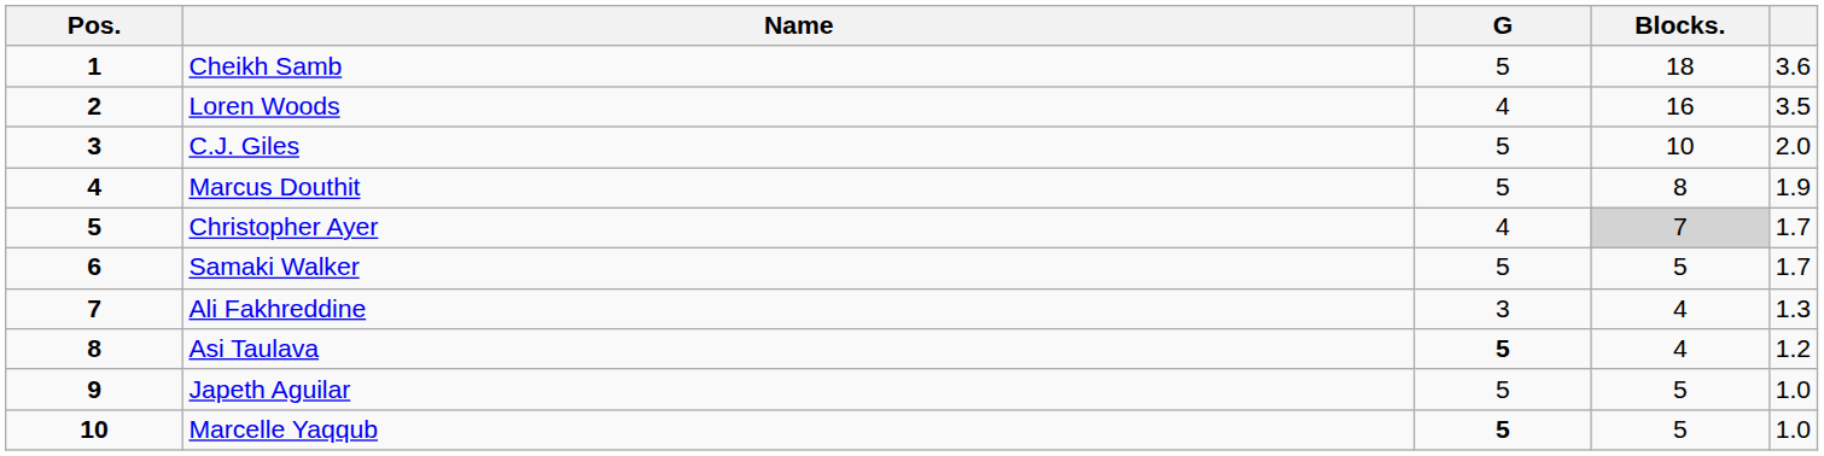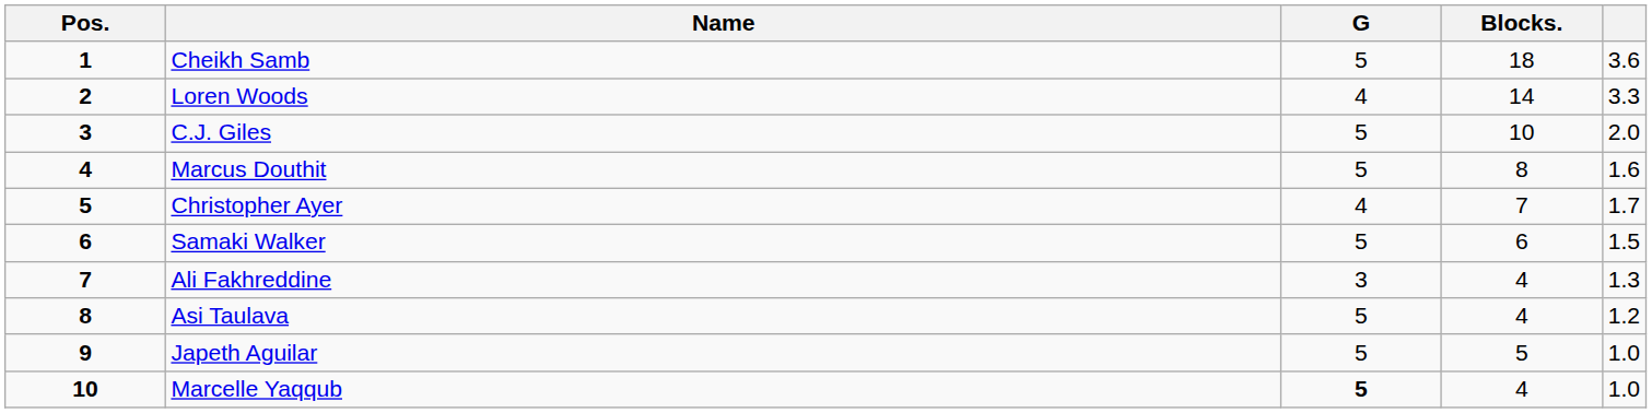Loren Woods | Blocks.: 16 -> 14
Loren Woods | column 5: 3.5 -> 3.3
Marcus Douthit | column 5: 1.9 -> 1.6
Christopher Ayer | Blocks.: lightgrey background -> no background
Samaki Walker | Blocks.: 5 -> 6
Samaki Walker | column 5: 1.7 -> 1.5
Asi Taulava | G: bold -> normal
Marcelle Yaqqub | Blocks.: 5 -> 4
